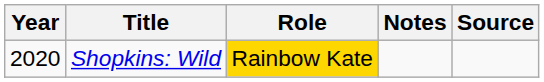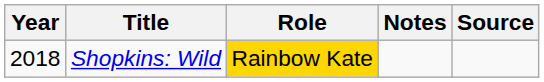Shopkins: Wild | Year: 2020 -> 2018
